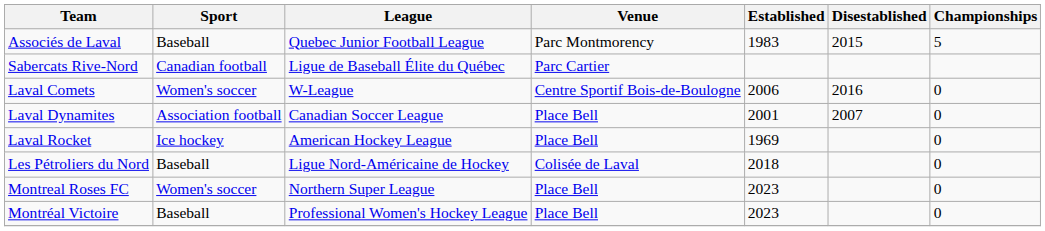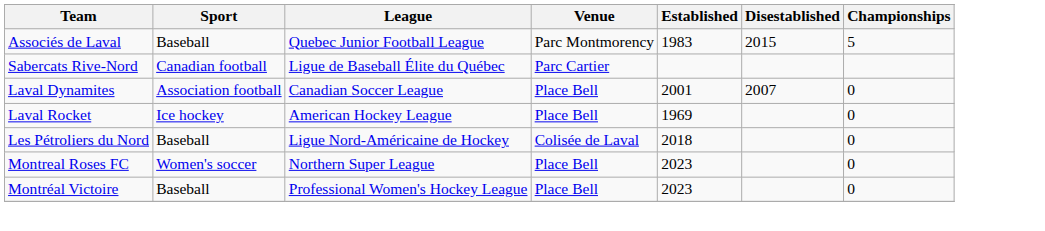- row: Laval Comets | Women's soccer | W-League | Centre Sportif Bois-de-Boulogne | 2006 | 2016 | 0
